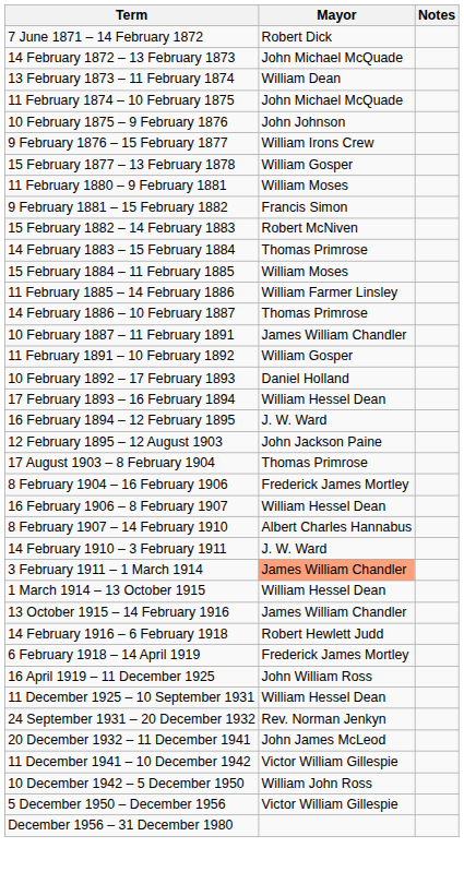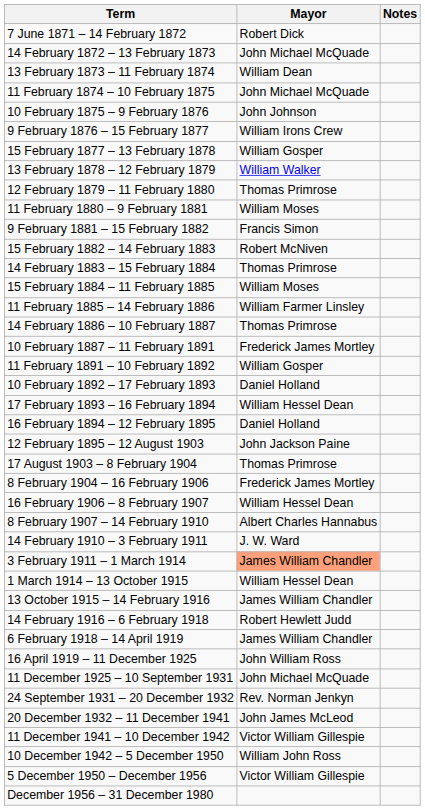+ row: 13 February 1878 – 12 February 1879 | William Walker
+ row: 12 February 1879 – 11 February 1880 | Thomas Primrose
10 February 1887 – 11 February 1891 | Mayor: James William Chandler -> Frederick James Mortley
16 February 1894 – 12 February 1895 | Mayor: J. W. Ward -> Daniel Holland
6 February 1918 – 14 April 1919 | Mayor: Frederick James Mortley -> James William Chandler
11 December 1925 – 10 September 1931 | Mayor: William Hessel Dean -> John Michael McQuade
